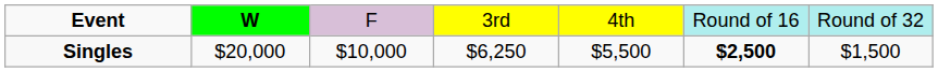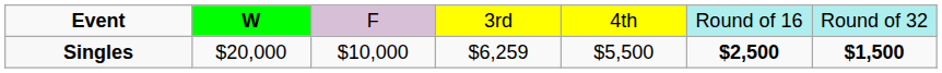Singles | column 4: $6,250 -> $6,259
Singles | column 7: normal -> bold
